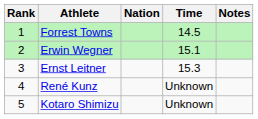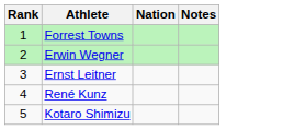- column: Time | 14.5 | 15.1 | 15.3 | Unknown | Unknown
